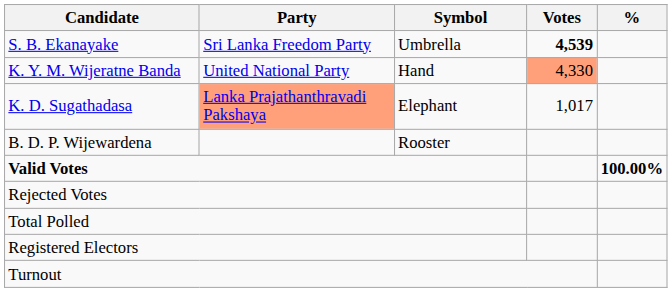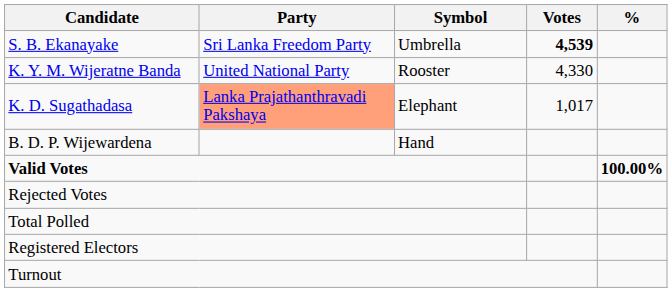K. Y. M. Wijeratne Banda | Symbol: Hand -> Rooster
K. Y. M. Wijeratne Banda | Votes: lightsalmon background -> no background
B. D. P. Wijewardena | Symbol: Rooster -> Hand
